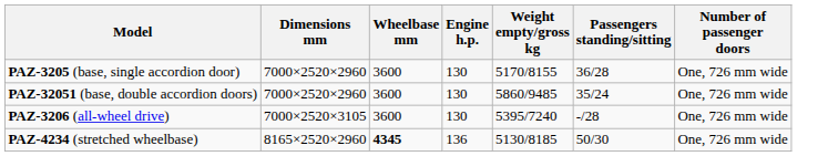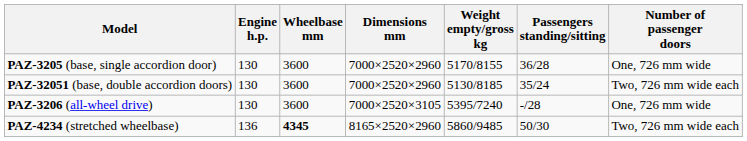columns swapped: Engine h.p. <-> Dimensions mm
PAZ-32051 (base, double accordion doors) | Weight empty/gross kg: 5860/9485 -> 5130/8185
PAZ-32051 (base, double accordion doors) | Number of passenger doors: One, 726 mm wide -> Two, 726 mm wide each
PAZ-4234 (stretched wheelbase) | Weight empty/gross kg: 5130/8185 -> 5860/9485
PAZ-4234 (stretched wheelbase) | Number of passenger doors: One, 726 mm wide -> Two, 726 mm wide each
